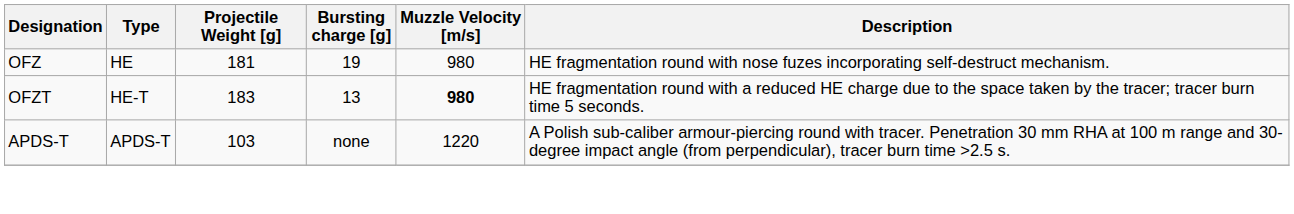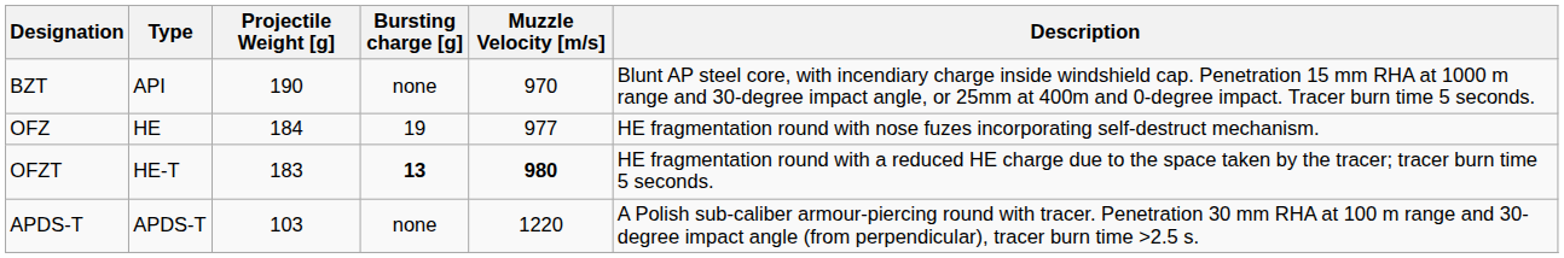+ row: BZT | API | 190 | none | 970 | Blunt AP steel core, with incendiary charge inside windshield cap. Penetration 15 mm RHA at 1000 m range and 30-degree impact angle, or 25mm at 400m and 0-degree impact. Tracer burn time 5 seconds.
OFZ | Projectile Weight [g]: 181 -> 184
OFZ | Muzzle Velocity [m/s]: 980 -> 977
OFZT | Bursting charge [g]: normal -> bold
